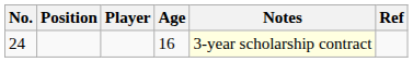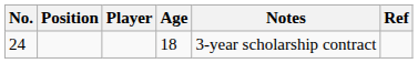24 | Age: 16 -> 18
24 | Notes: lightyellow background -> no background
